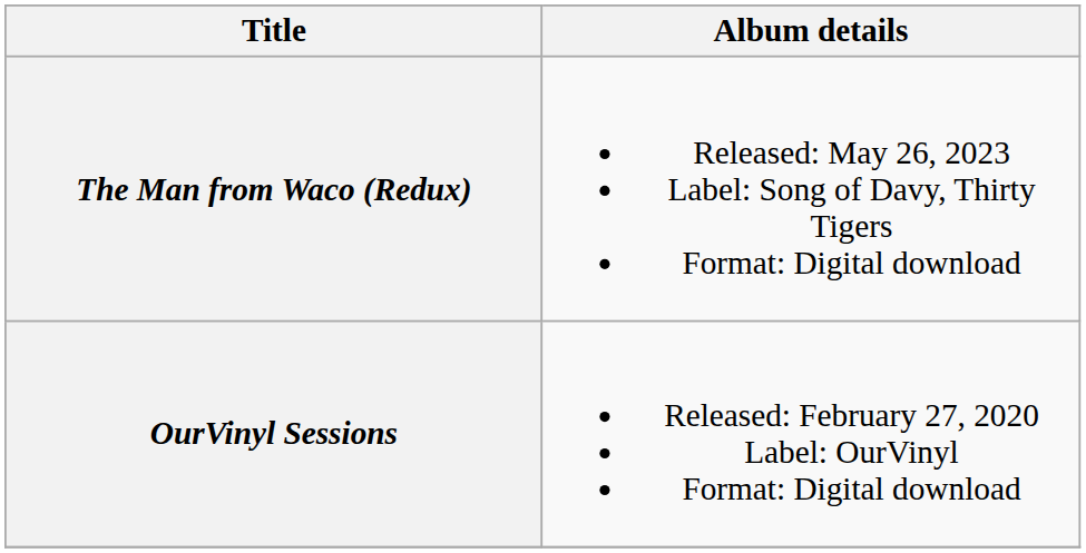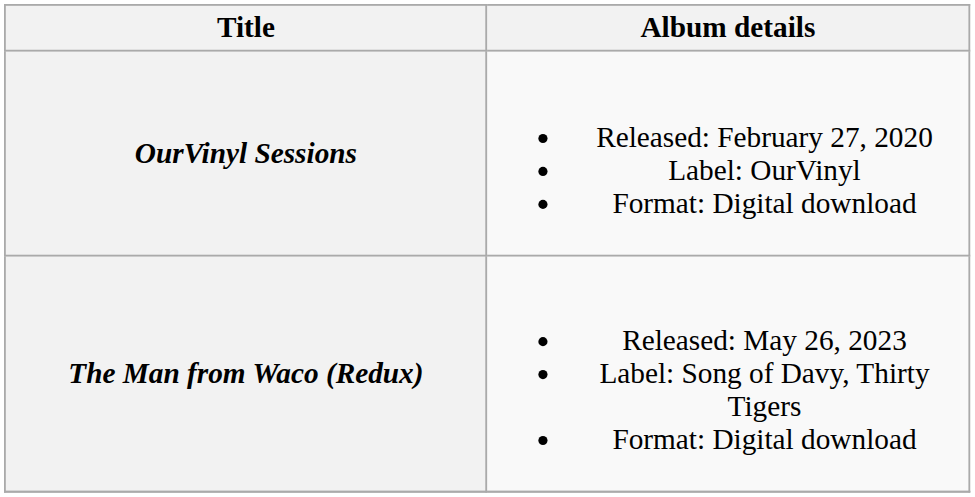rows swapped: OurVinyl Sessions <-> The Man from Waco (Redux)
